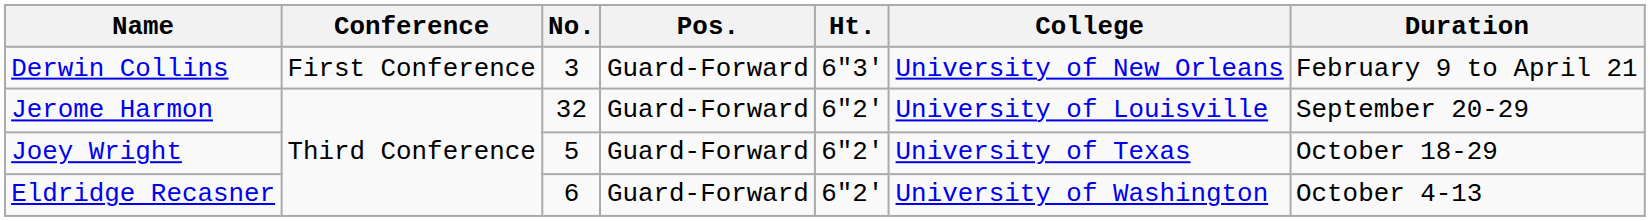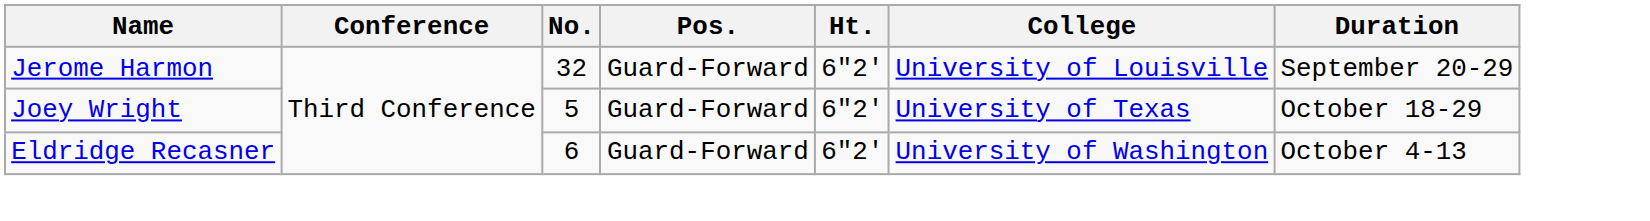- row: Derwin Collins | First Conference | 3 | Guard-Forward | 6"3' | University of New Orleans | February 9 to April 21
